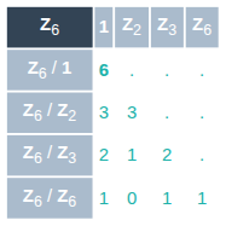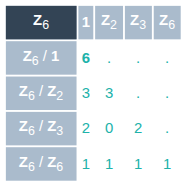Z6 / Z3 | column 3: 1 -> 0
Z6 / Z6 | column 3: 0 -> 1
